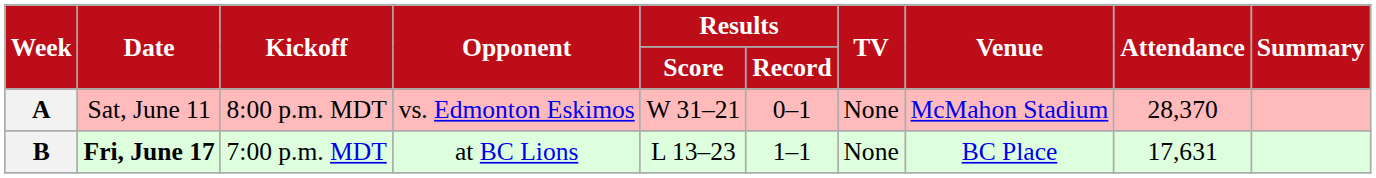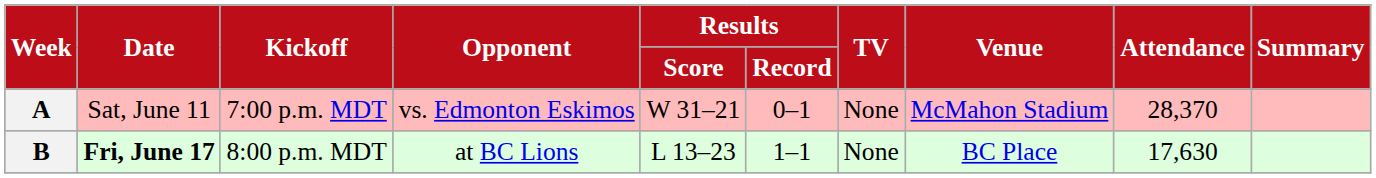A | Kickoff: 8:00 p.m. MDT -> 7:00 p.m. MDT
B | Kickoff: 7:00 p.m. MDT -> 8:00 p.m. MDT
B | Attendance: 17,631 -> 17,630
